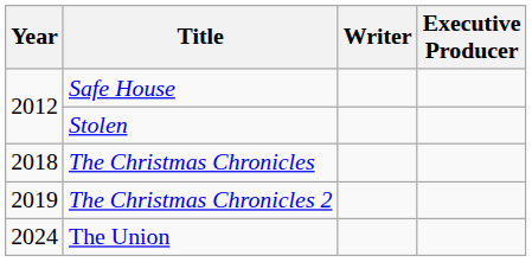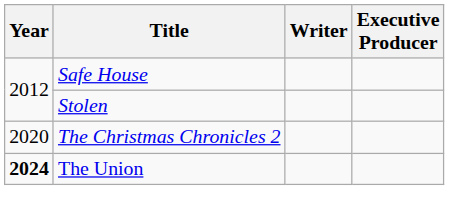- row: 2018 | The Christmas Chronicles
The Christmas Chronicles 2 | Year: 2019 -> 2020
The Union | Year: normal -> bold
